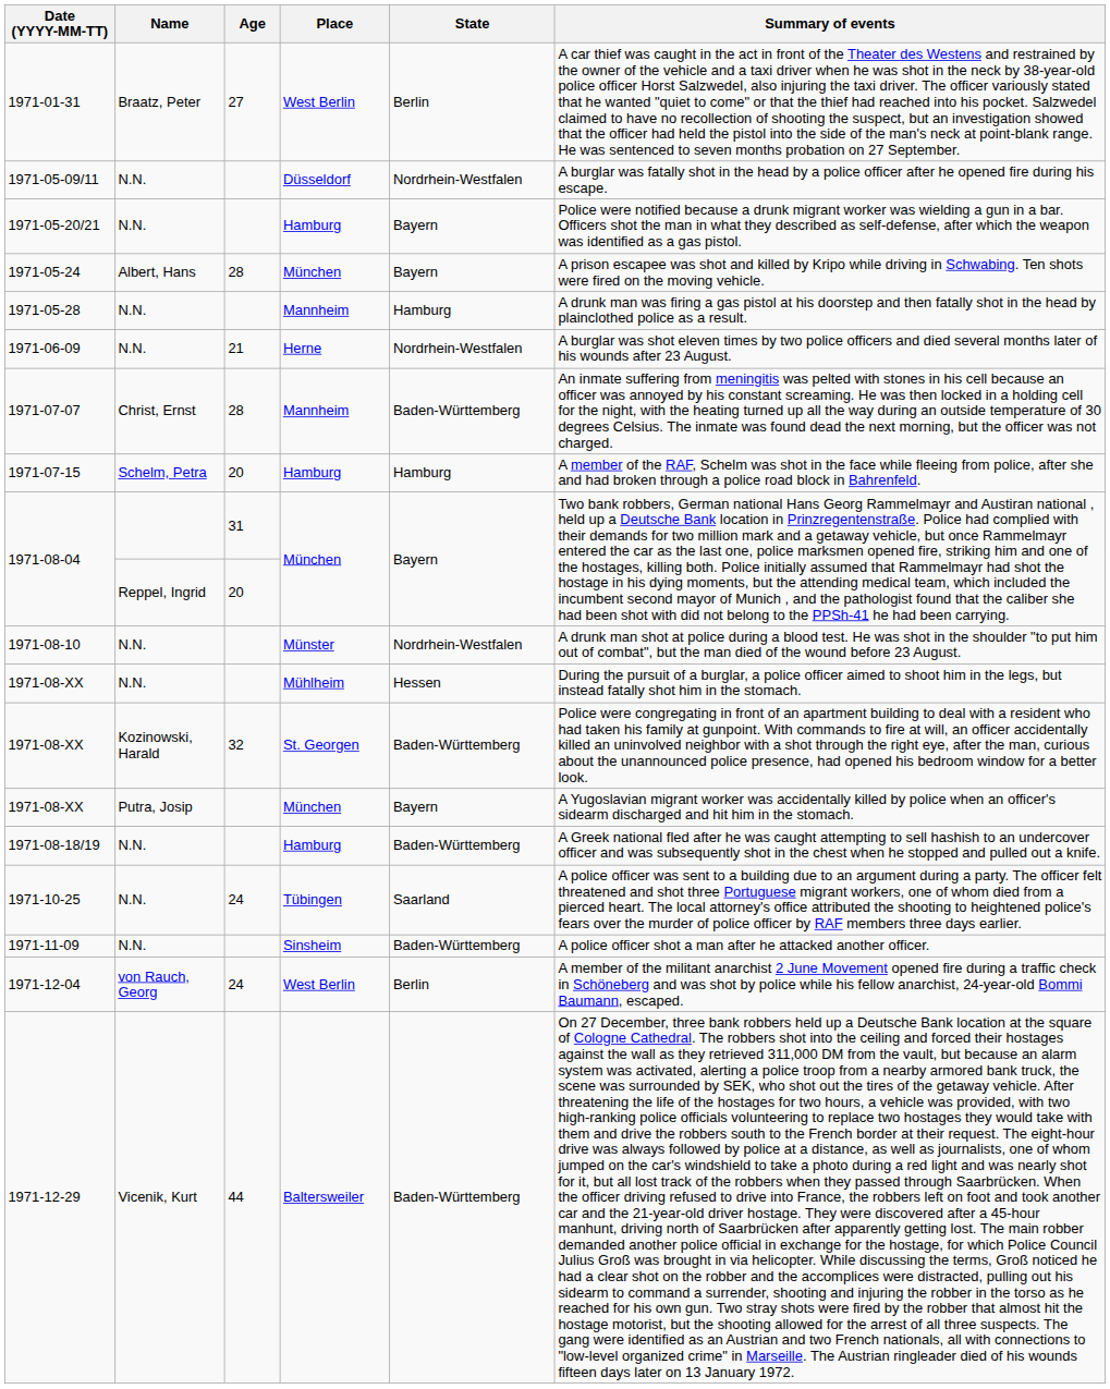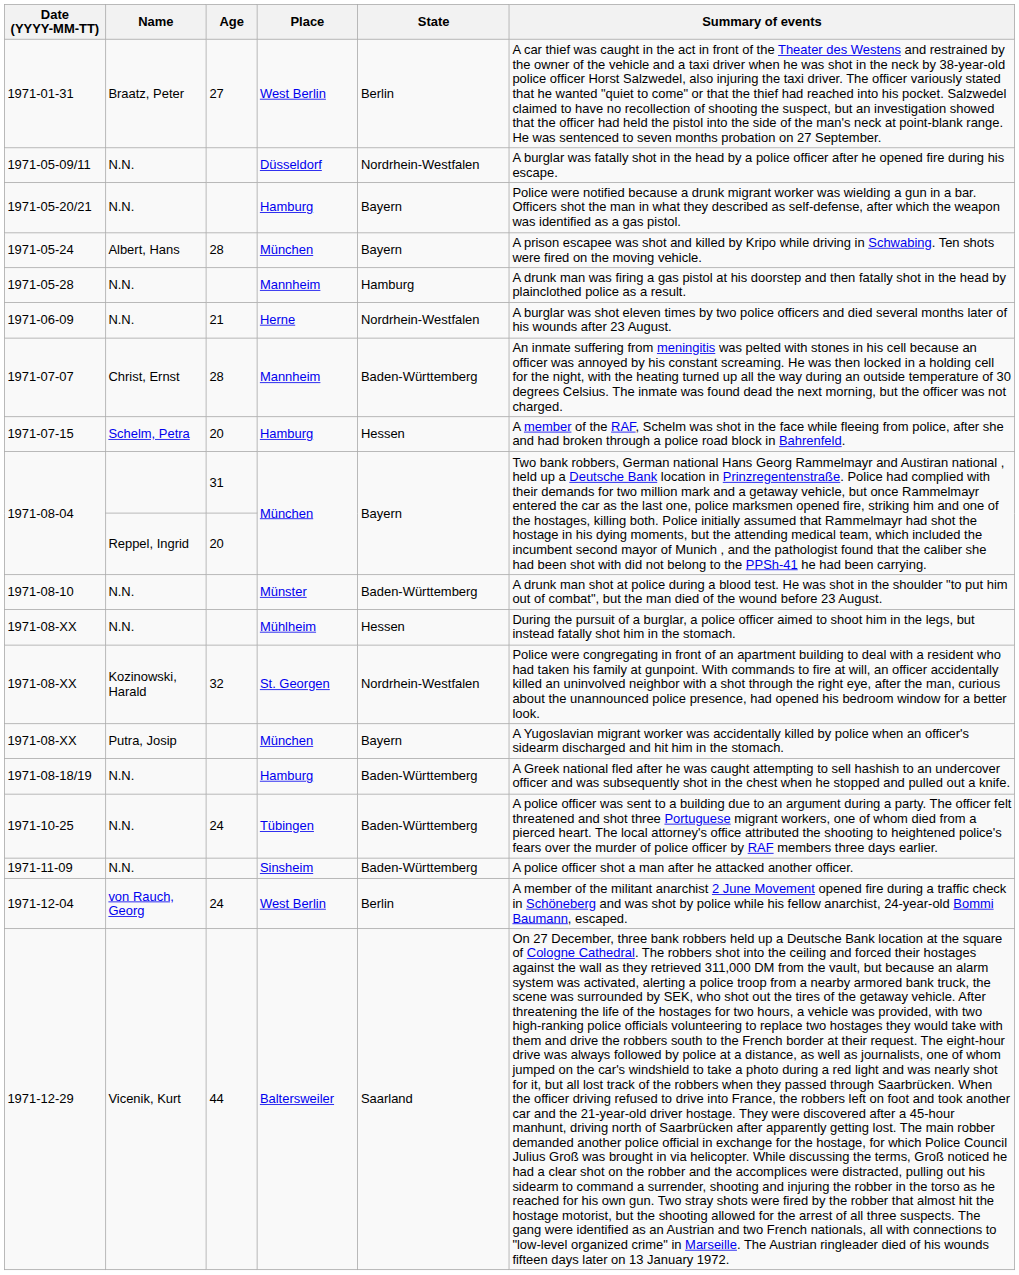1971-07-15 | State: Hamburg -> Hessen
1971-08-10 | State: Nordrhein-Westfalen -> Baden-Württemberg
1971-08-XX / Kozinowski, Harald | State: Baden-Württemberg -> Nordrhein-Westfalen
1971-10-25 | State: Saarland -> Baden-Württemberg
1971-12-29 | State: Baden-Württemberg -> Saarland
